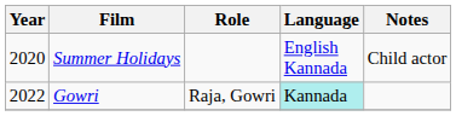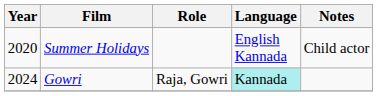Gowri | Year: 2022 -> 2024
